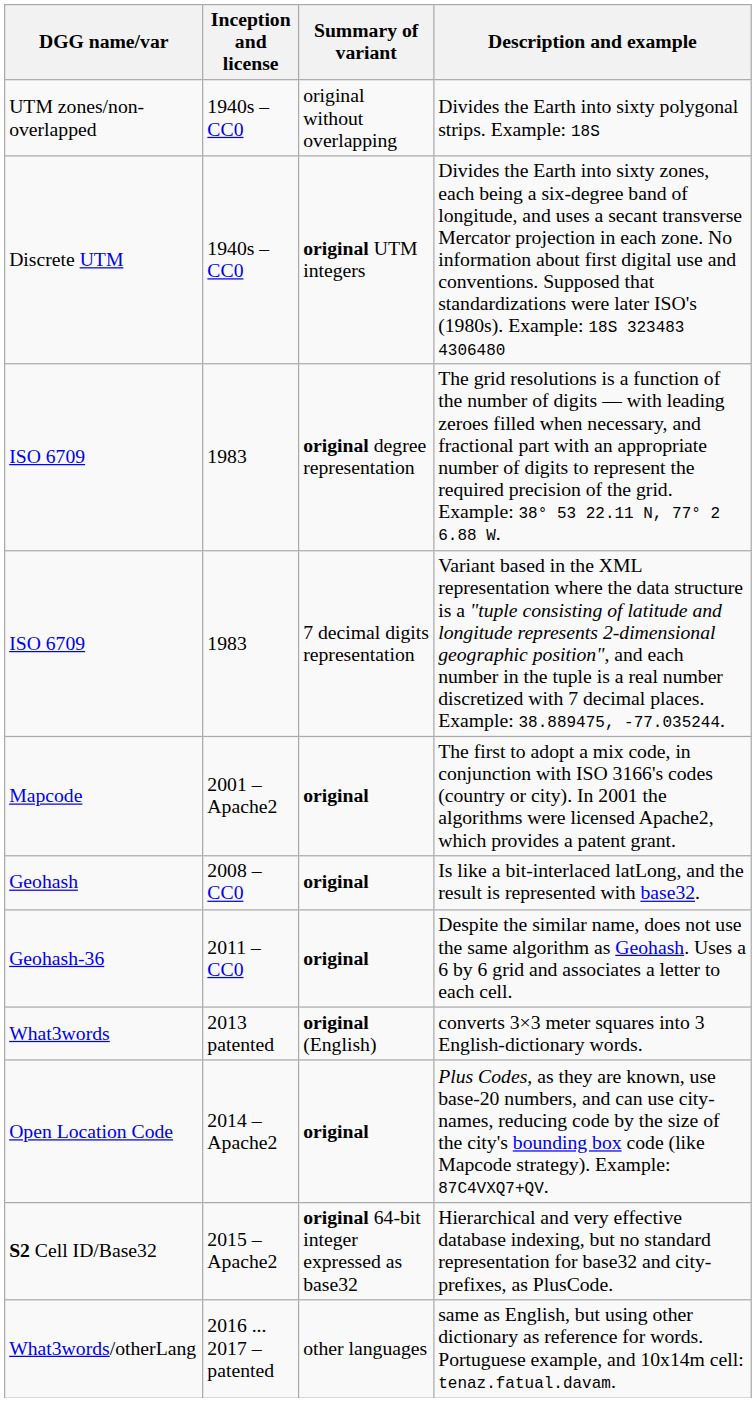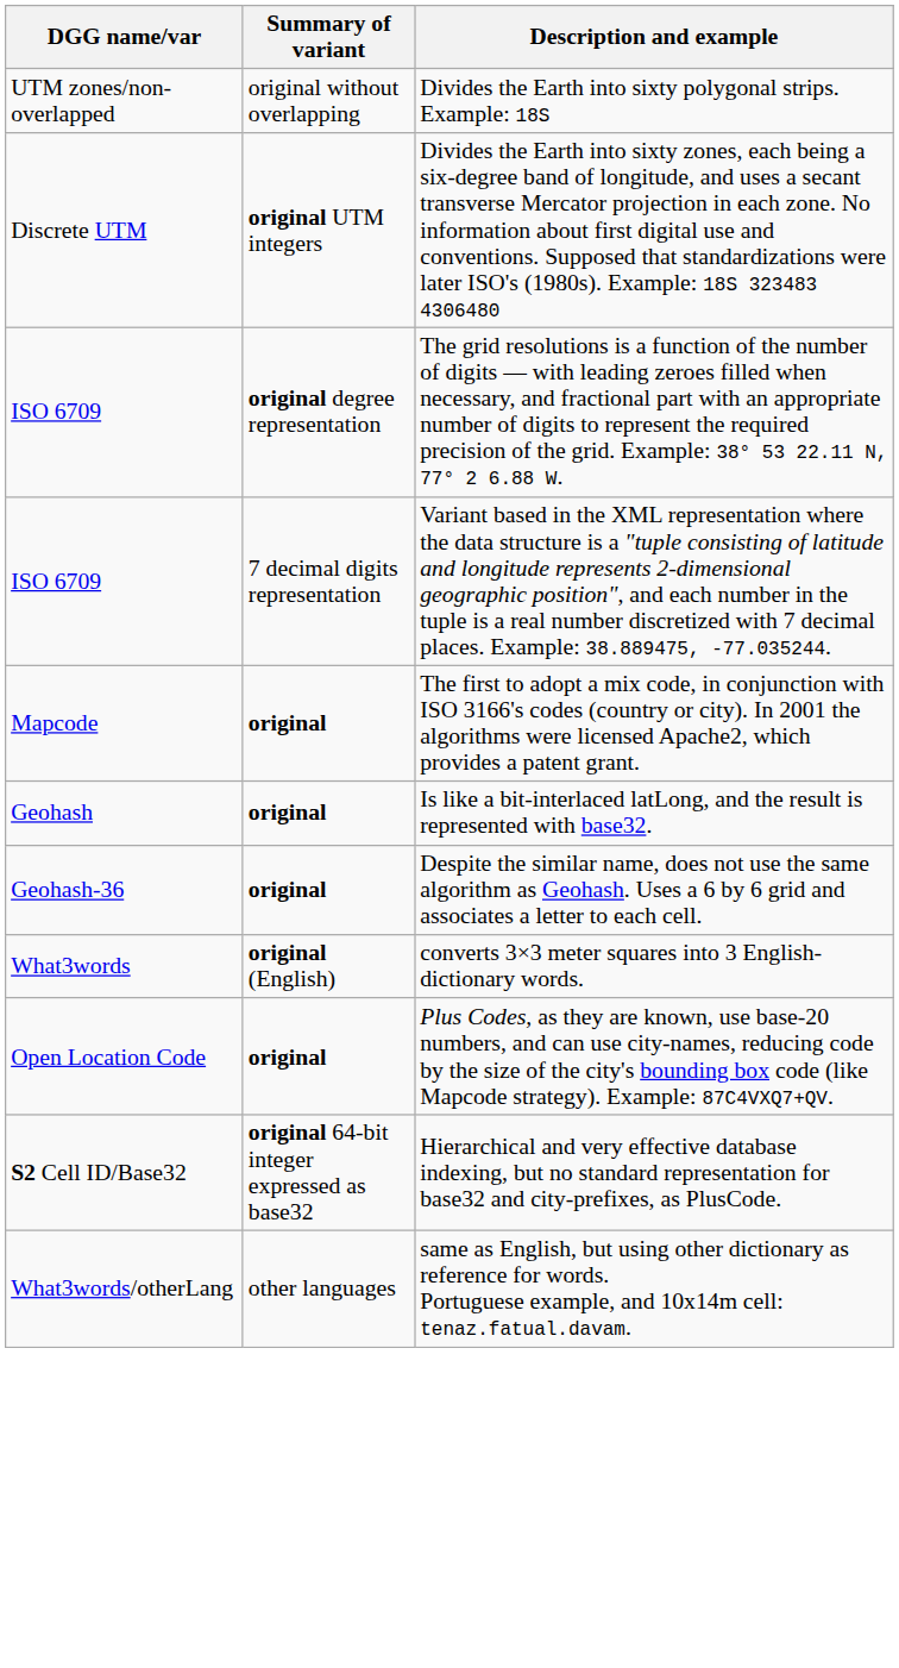- column: Inception and license | 1940s – CC0 | 1940s – CC0 | 1983 | 1983 | 2001 – Apache2 | 2008 – CC0 | 2011 – CC0 | 2013 patented | 2014 – Apache2 | 2015 – Apache2 | 2016 ... 2017 – patented
